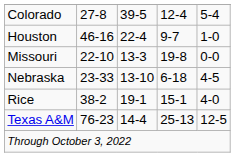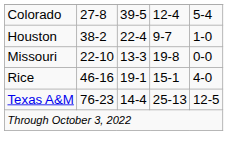Houston | column 2: 46-16 -> 38-2
- row: Nebraska | 23-33 | 13-10 | 6-18 | 4-5
Rice | column 2: 38-2 -> 46-16
